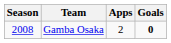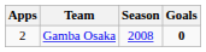columns swapped: Season <-> Apps
